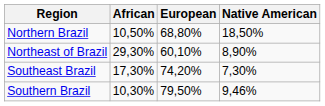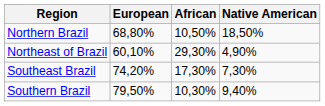columns swapped: European <-> African
Northeast of Brazil | Native American: 8,90% -> 4,90%
Southern Brazil | Native American: 9,46% -> 9,40%
